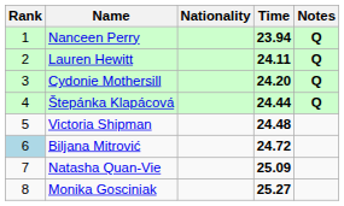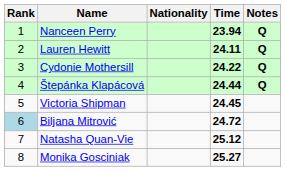Cydonie Mothersill | Time: 24.20 -> 24.22
Victoria Shipman | Time: 24.48 -> 24.45
Natasha Quan-Vie | Time: 25.09 -> 25.12
